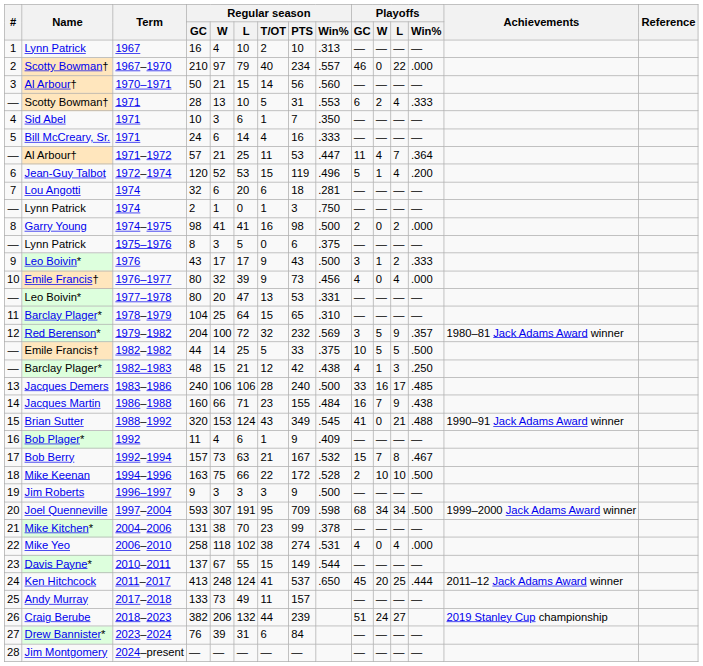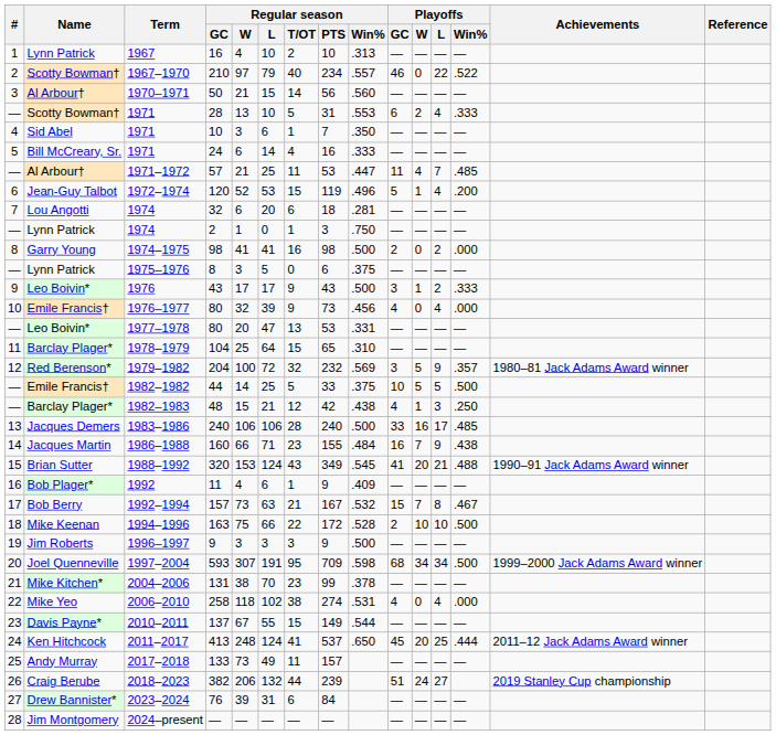210 | Playoffs / Win%: .000 -> .522
57 | Playoffs / Win%: .364 -> .485
320 | Playoffs / W: 0 -> 20
